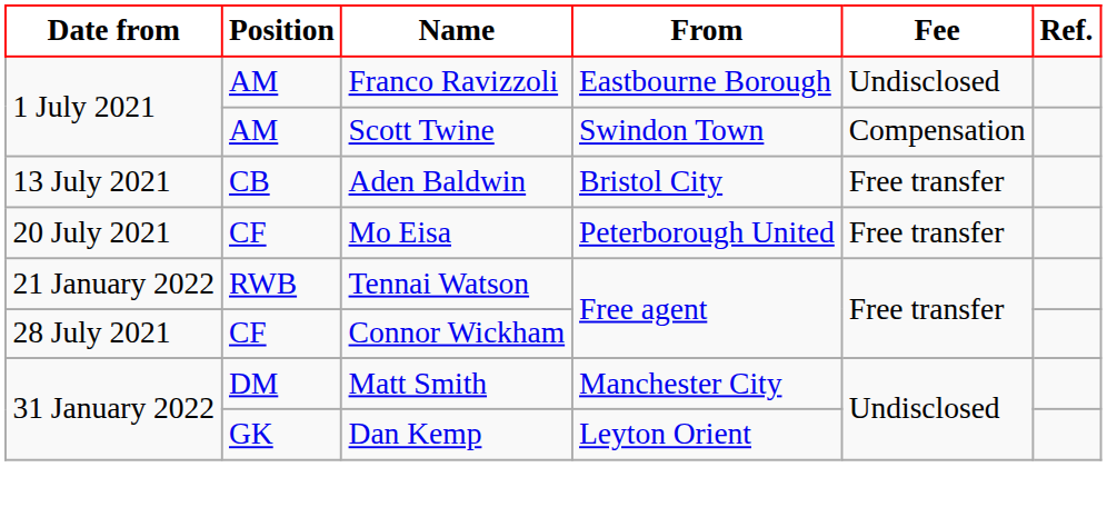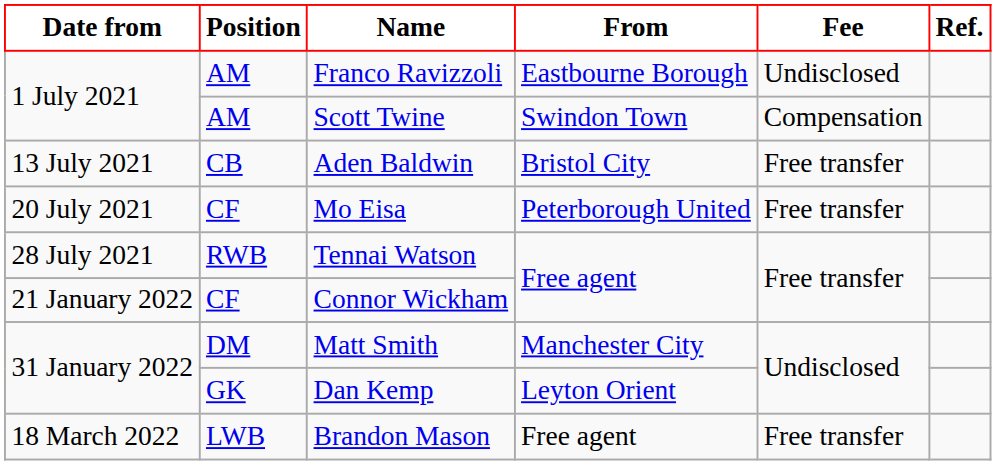Tennai Watson | Date from: 21 January 2022 -> 28 July 2021
Connor Wickham | Date from: 28 July 2021 -> 21 January 2022
+ row: 18 March 2022 | LWB | Brandon Mason | Free agent | Free transfer
